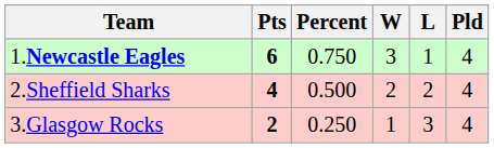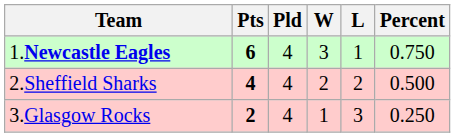columns swapped: Pld <-> Percent
